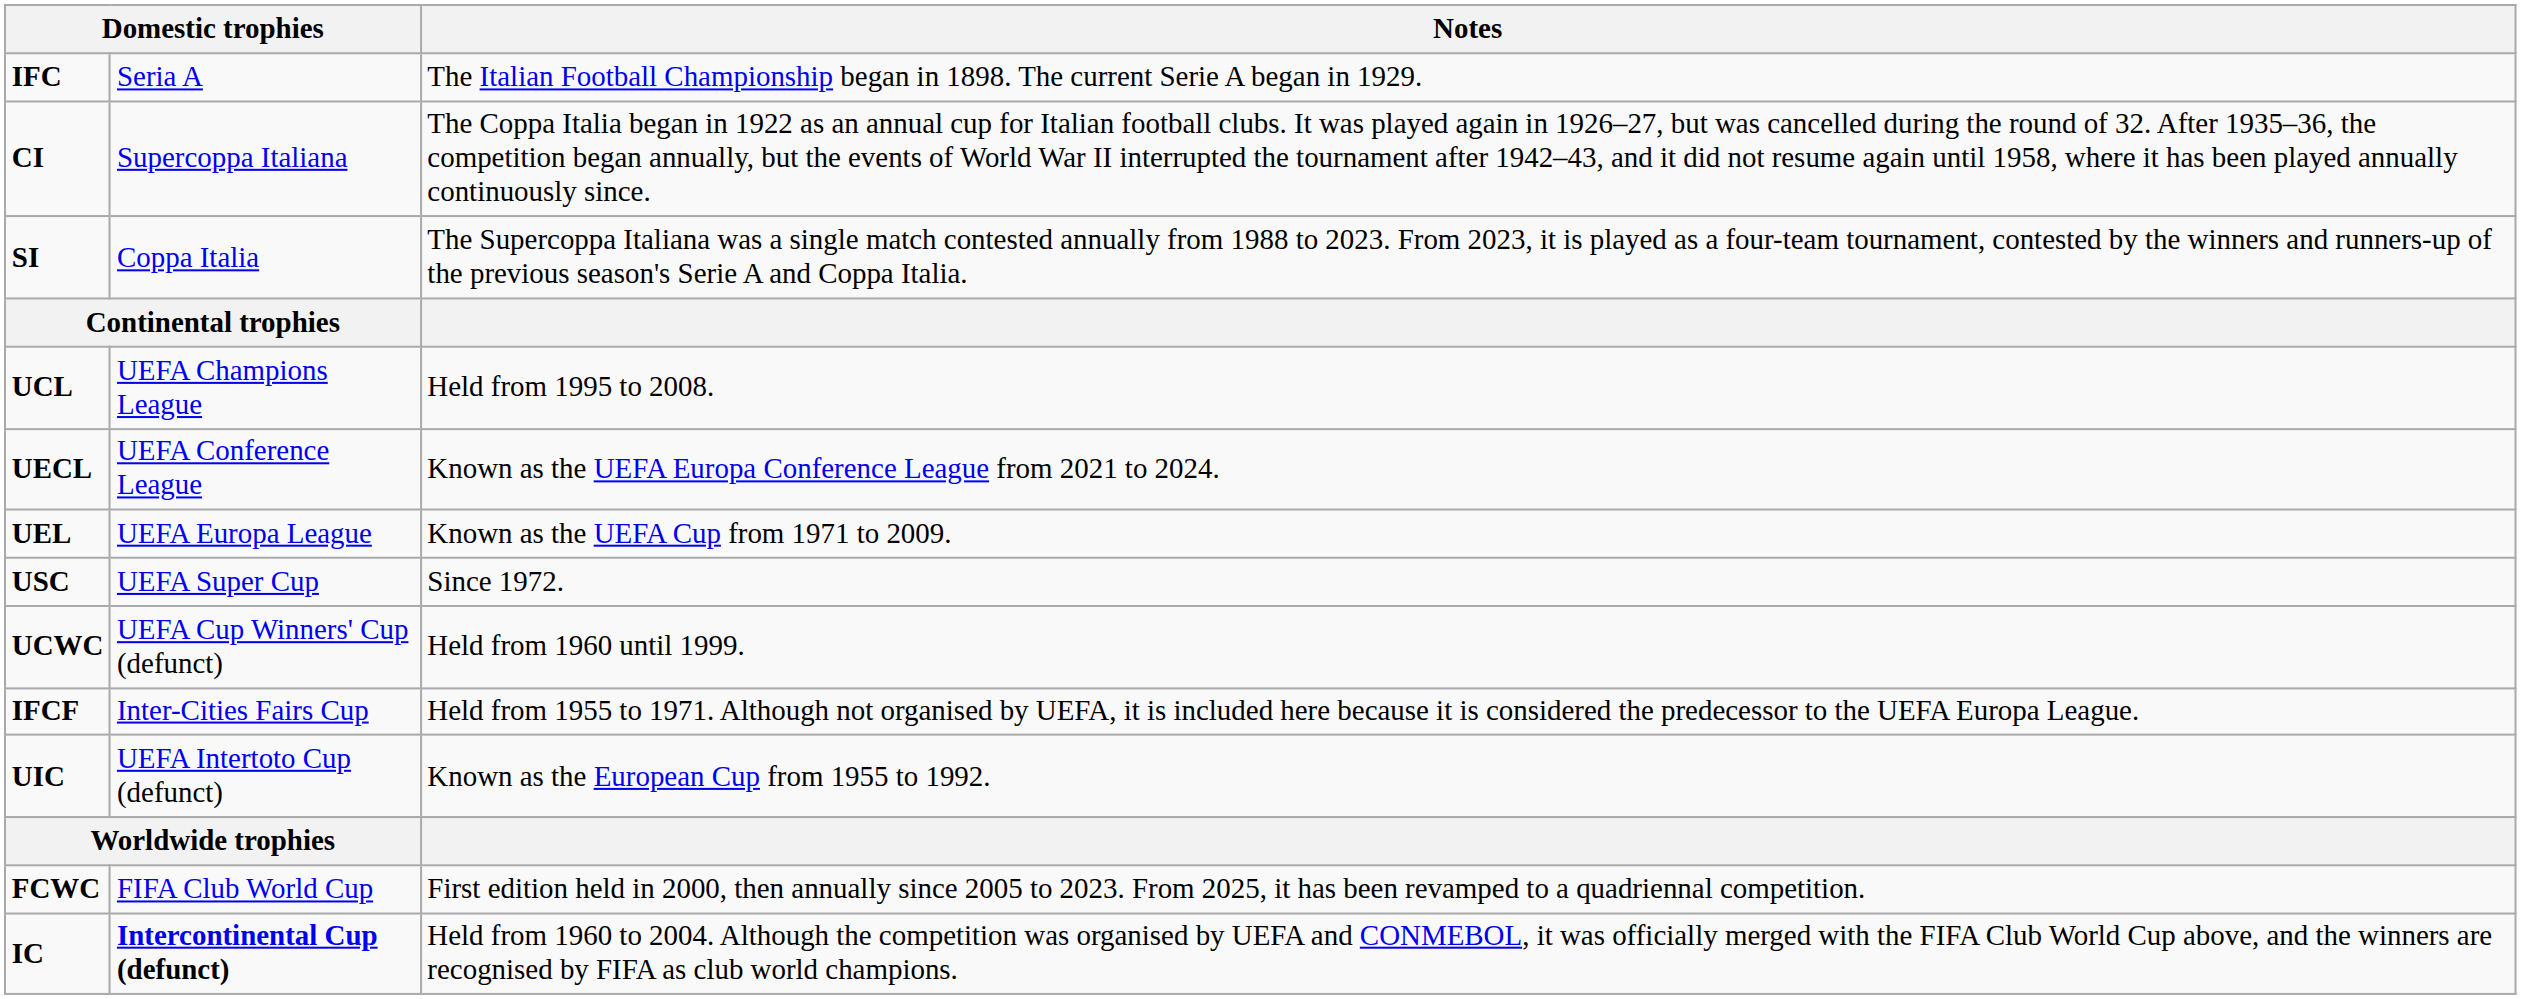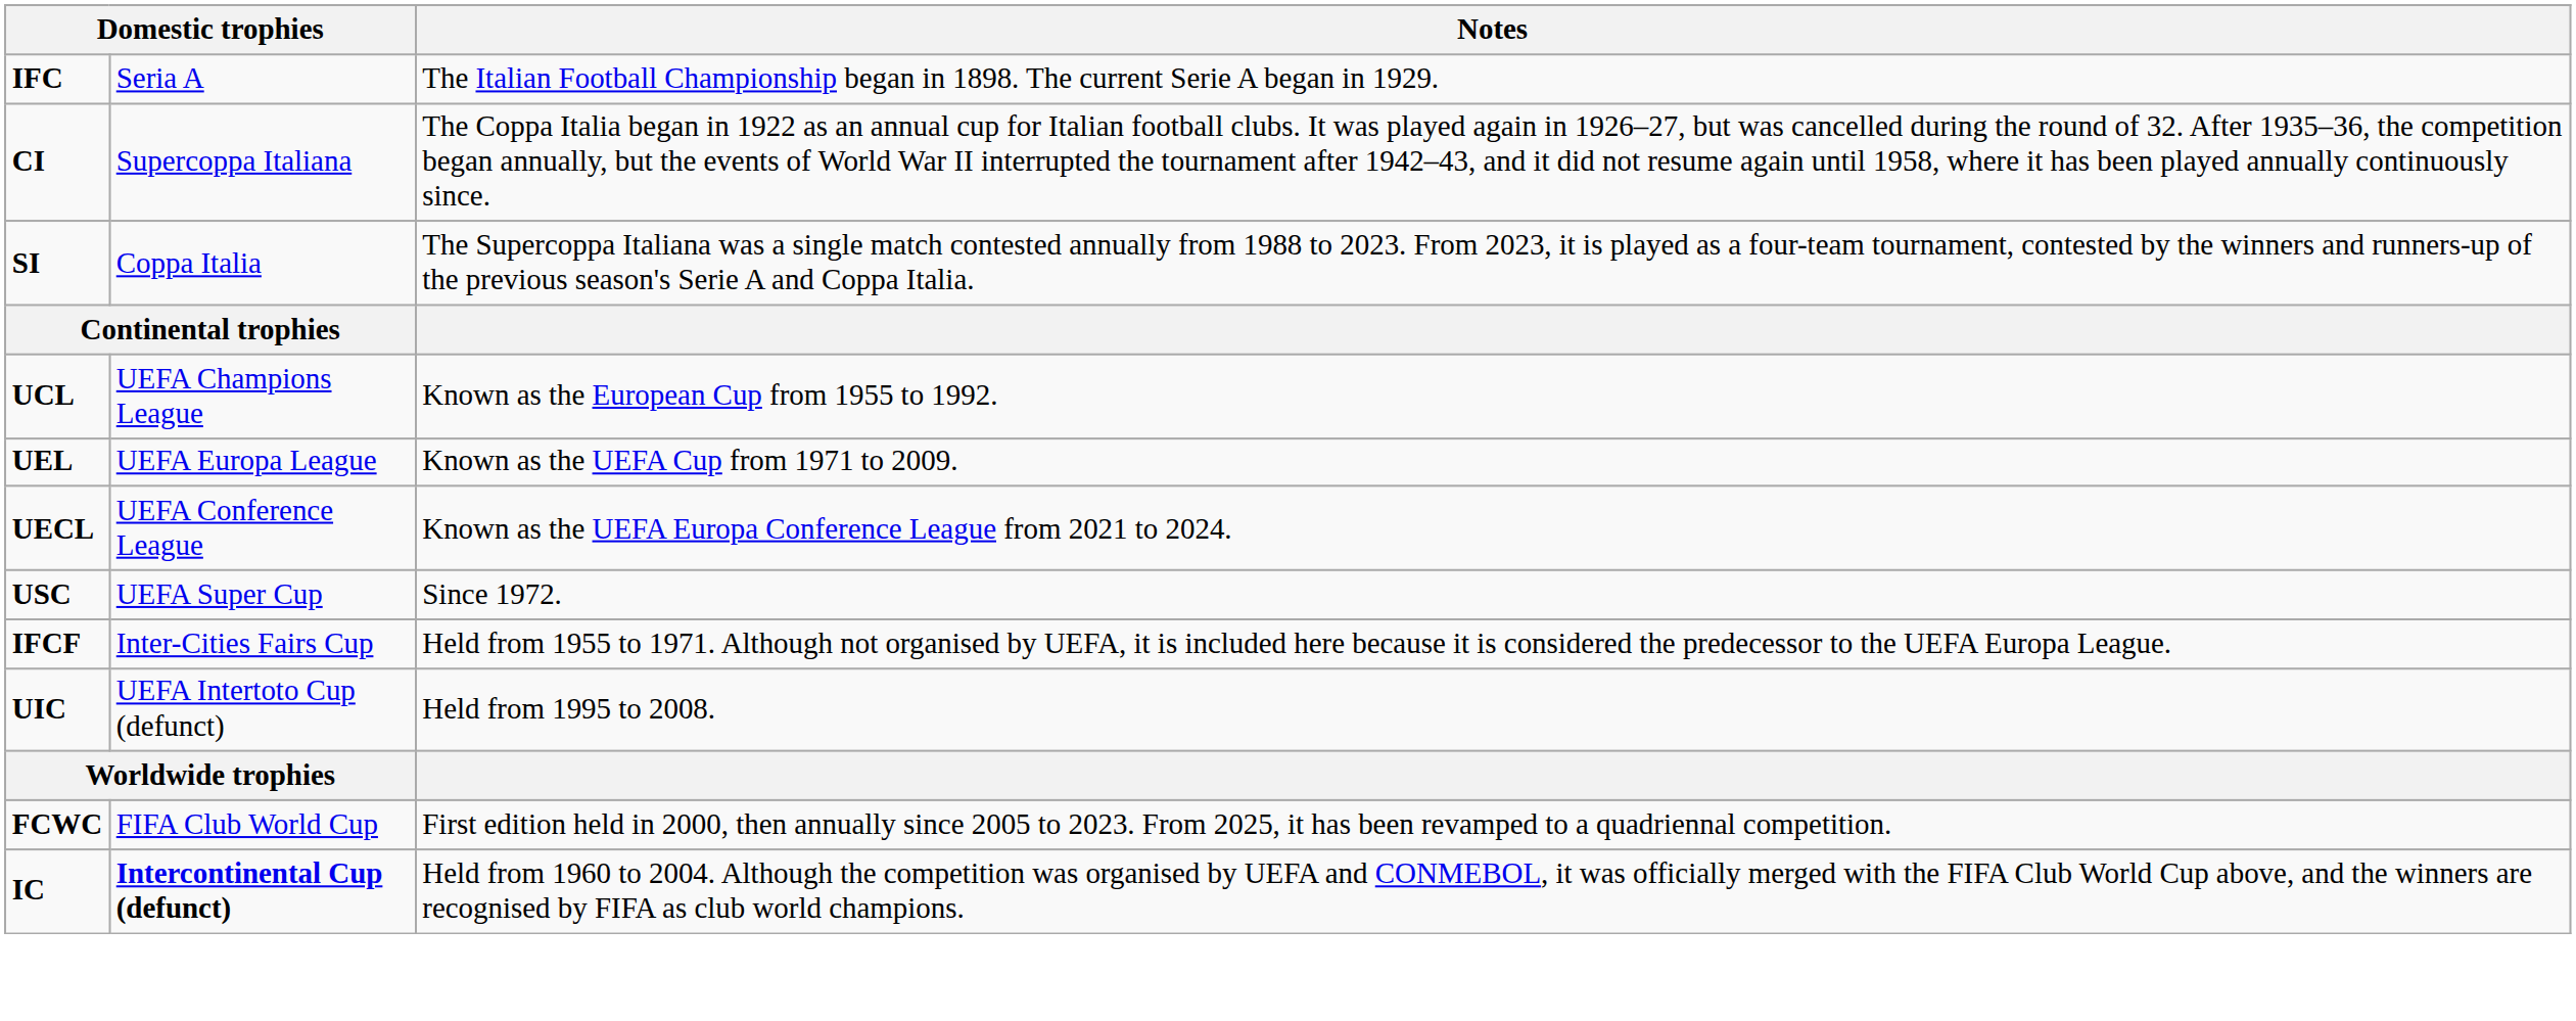UCL | Notes: Held from 1995 to 2008. -> Known as the European Cup from 1955 to 1992.
rows swapped: UEL <-> UECL
- row: UCWC | UEFA Cup Winners' Cup (defunct) | Held from 1960 until 1999.
UIC | Notes: Known as the European Cup from 1955 to 1992. -> Held from 1995 to 2008.
